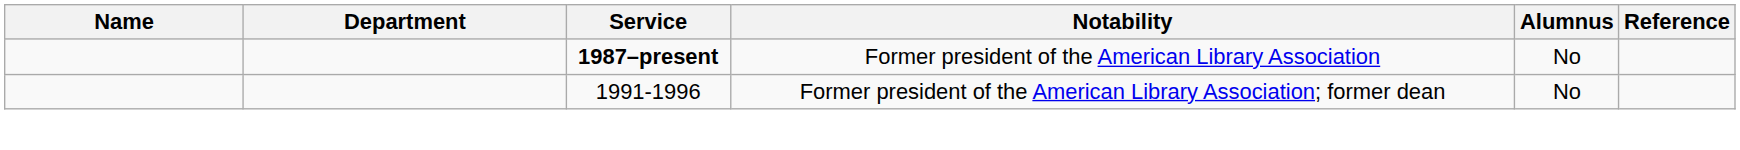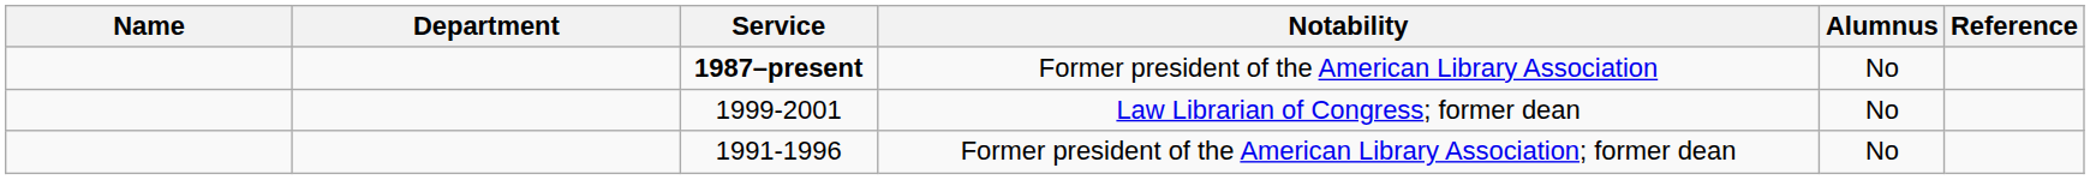+ row: 1999-2001 | Law Librarian of Congress; former dean | No
